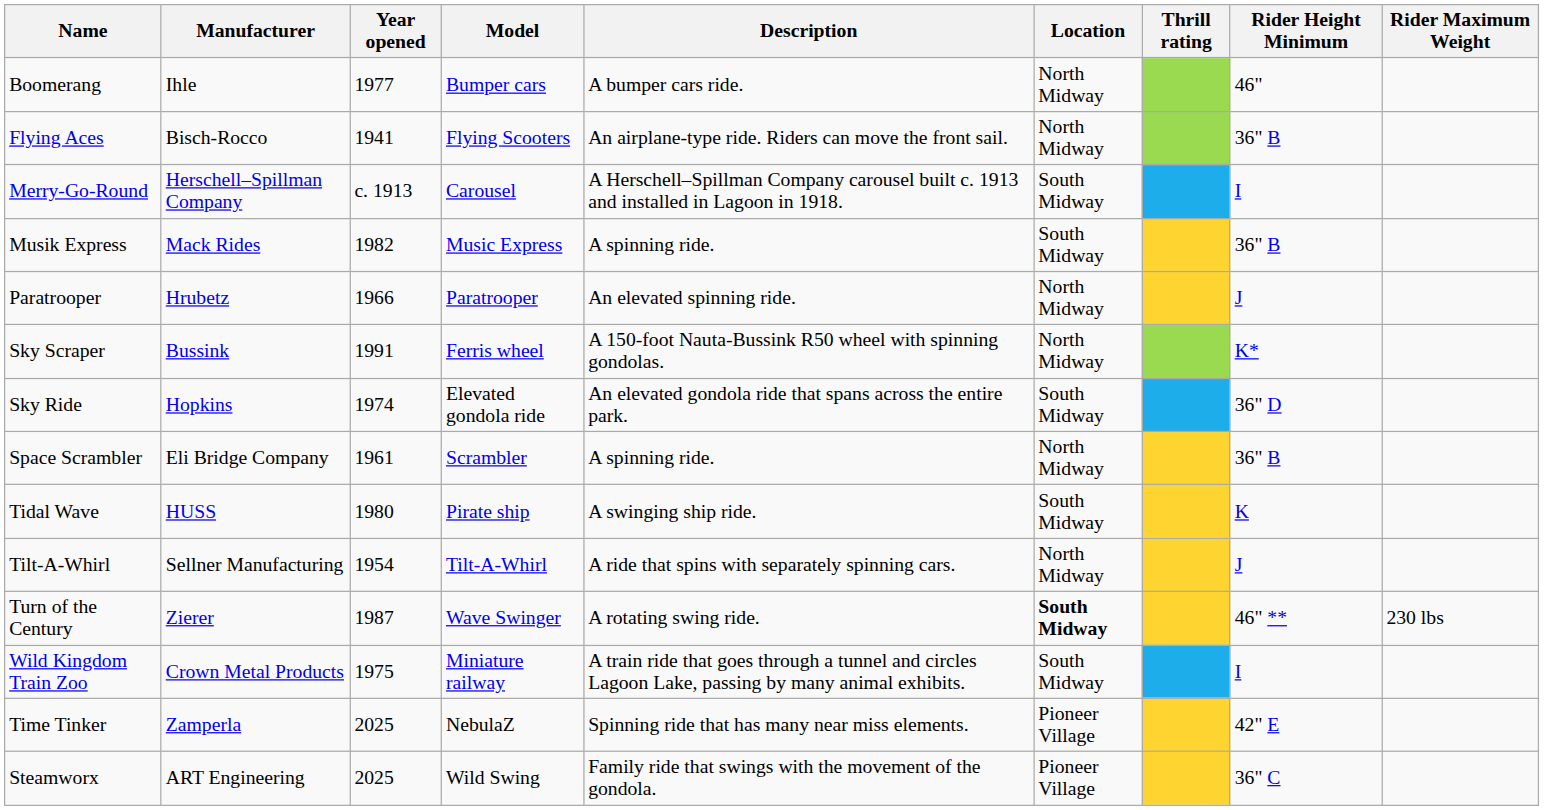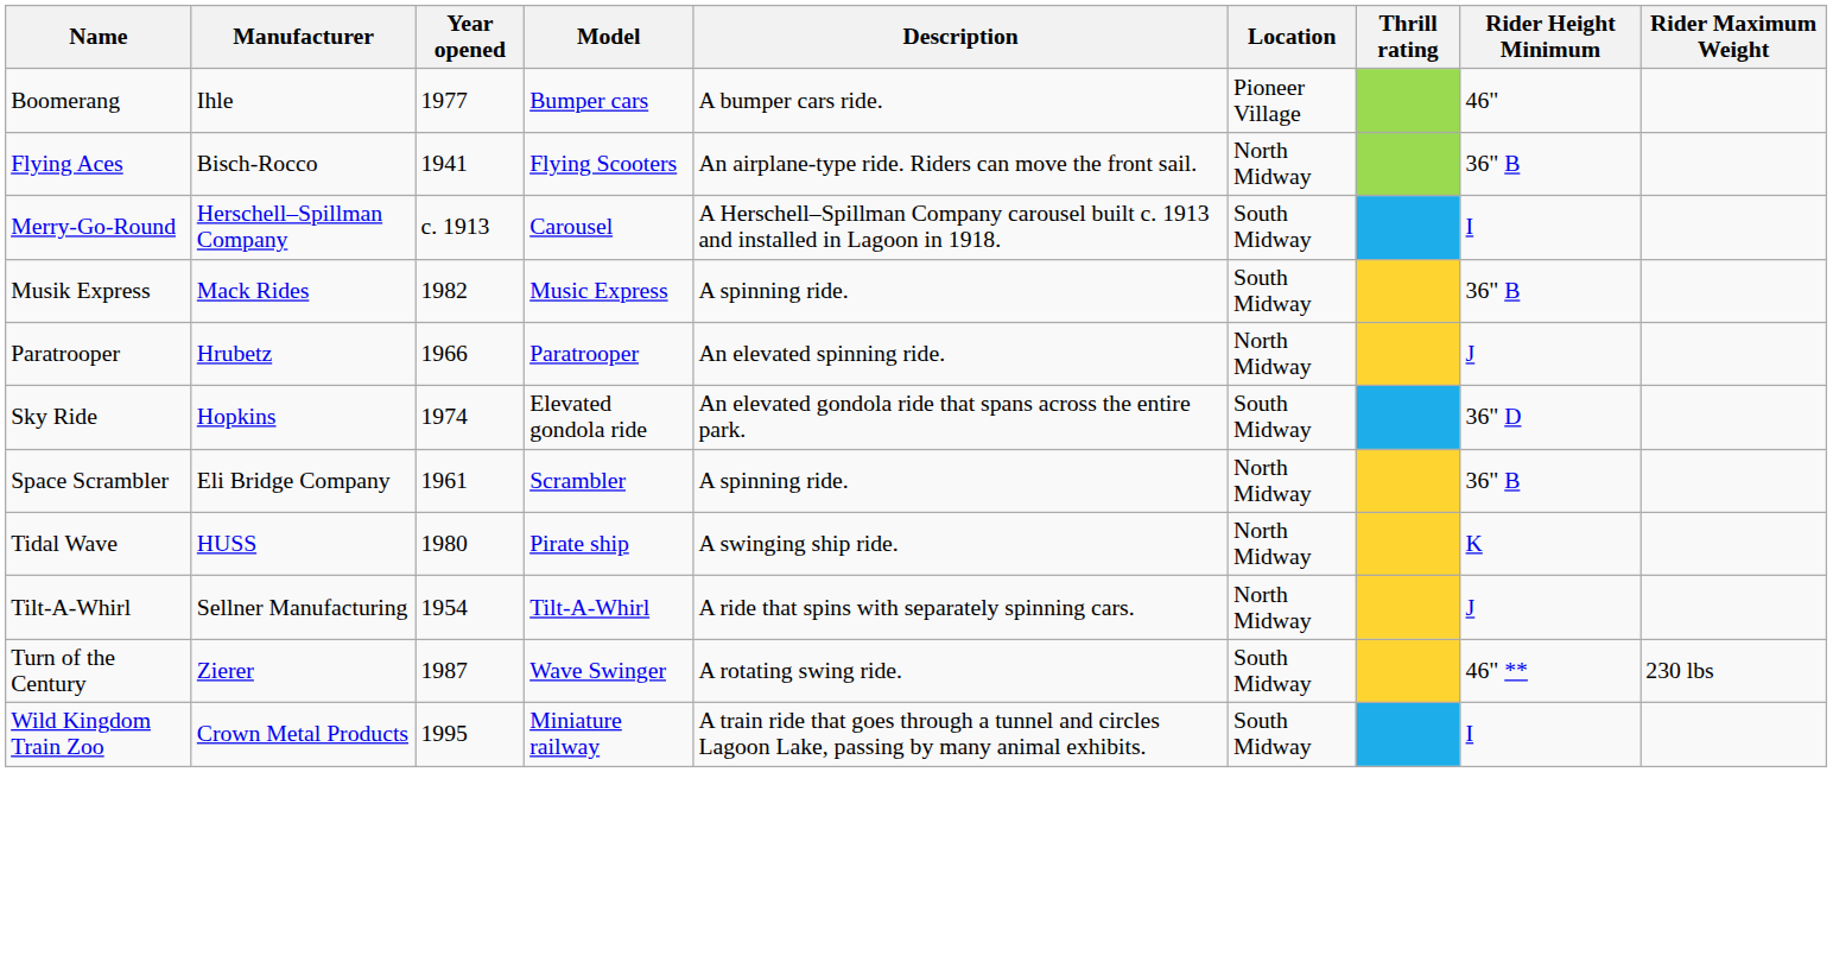Boomerang | Location: North Midway -> Pioneer Village
- row: Sky Scraper | Bussink | 1991 | Ferris wheel | A 150-foot Nauta-Bussink R50 wheel with spinning gondolas. | North Midway | K*
Tidal Wave | Location: South Midway -> North Midway
Turn of the Century | Location: bold -> normal
Wild Kingdom Train Zoo | Year opened: 1975 -> 1995
- row: Time Tinker | Zamperla | 2025 | NebulaZ | Spinning ride that has many near miss elements. | Pioneer Village | 42" E
- row: Steamworx | ART Engineering | 2025 | Wild Swing | Family ride that swings with the movement of the gondola. | Pioneer Village | 36" C
